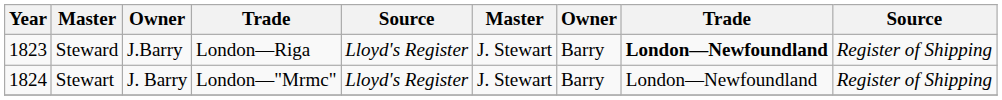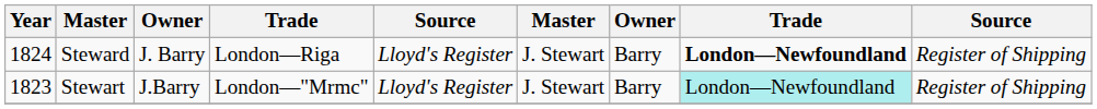Steward | Year: 1823 -> 1824
Steward | column 3: J.Barry -> J. Barry
Stewart | Year: 1824 -> 1823
Stewart | column 3: J. Barry -> J.Barry
Stewart | column 8: no background -> paleturquoise background
